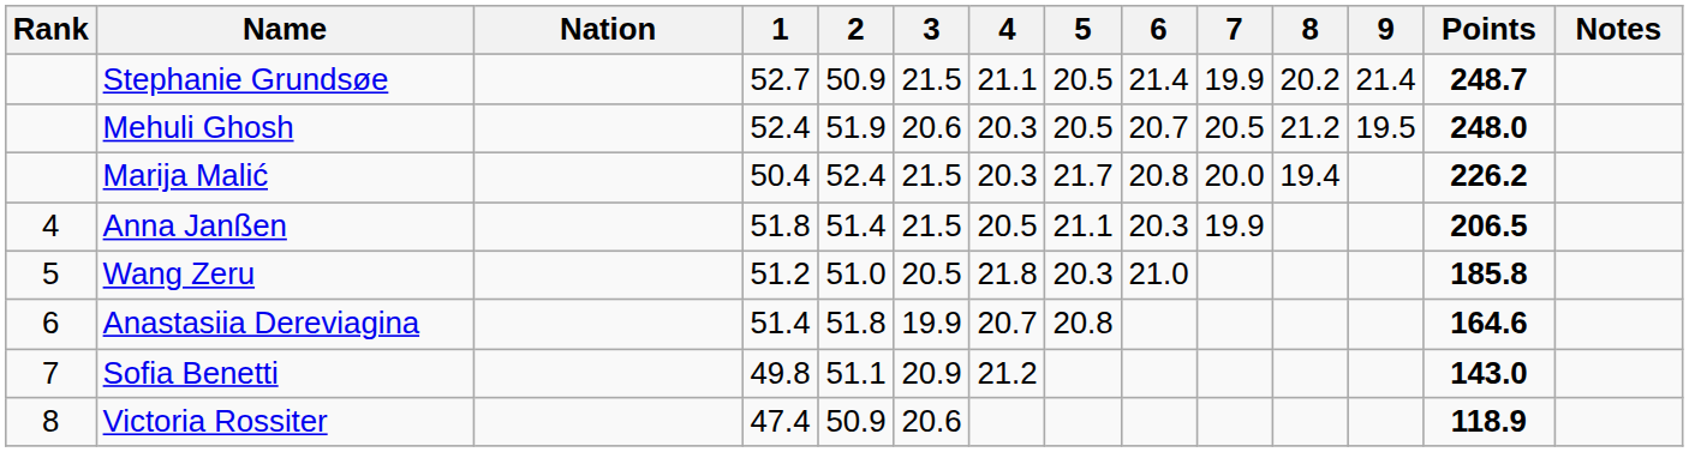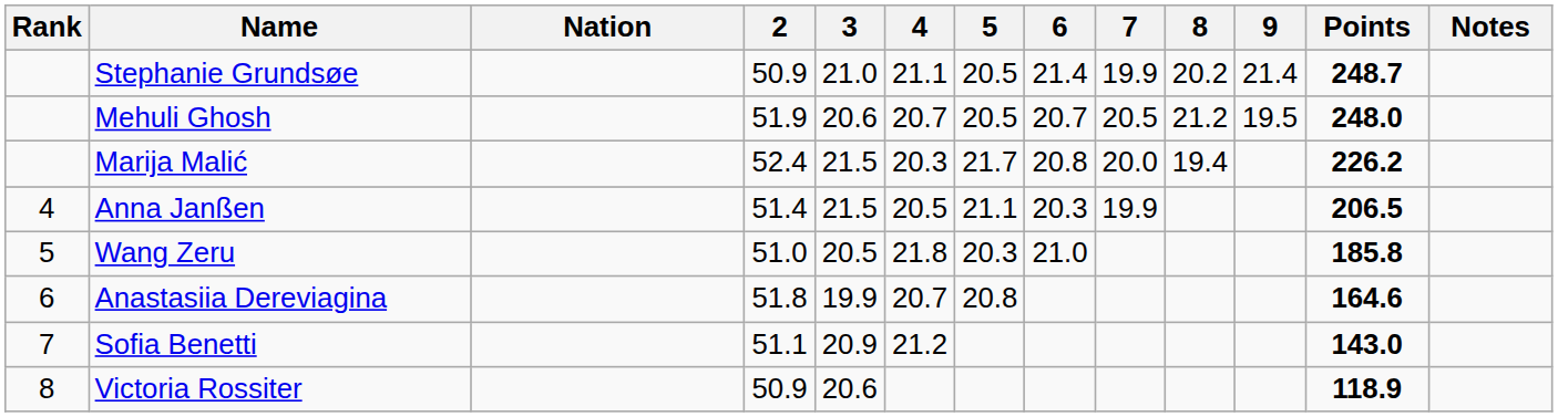- column: 1 | 52.7 | 52.4 | 50.4 | 51.8 | 51.2 | 51.4 | 49.8 | 47.4
Stephanie Grundsøe | 3: 21.5 -> 21.0
Mehuli Ghosh | 4: 20.3 -> 20.7
